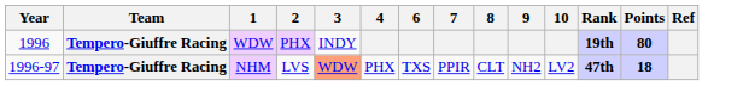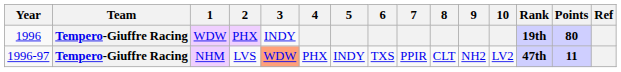+ column: 5 | INDY
NHM | Points: 18 -> 11
